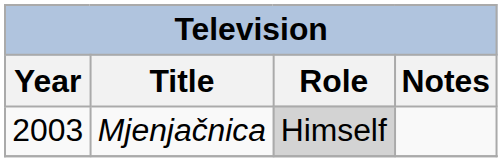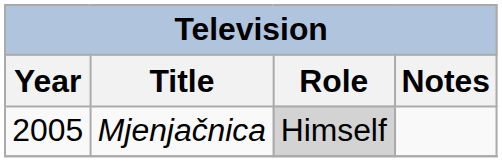Mjenjačnica | Year: 2003 -> 2005
